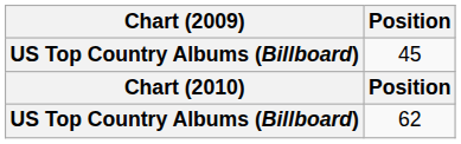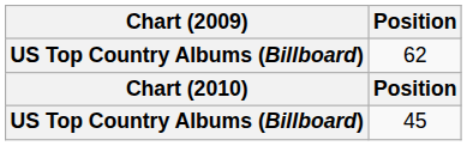rows swapped: 45 <-> 62
